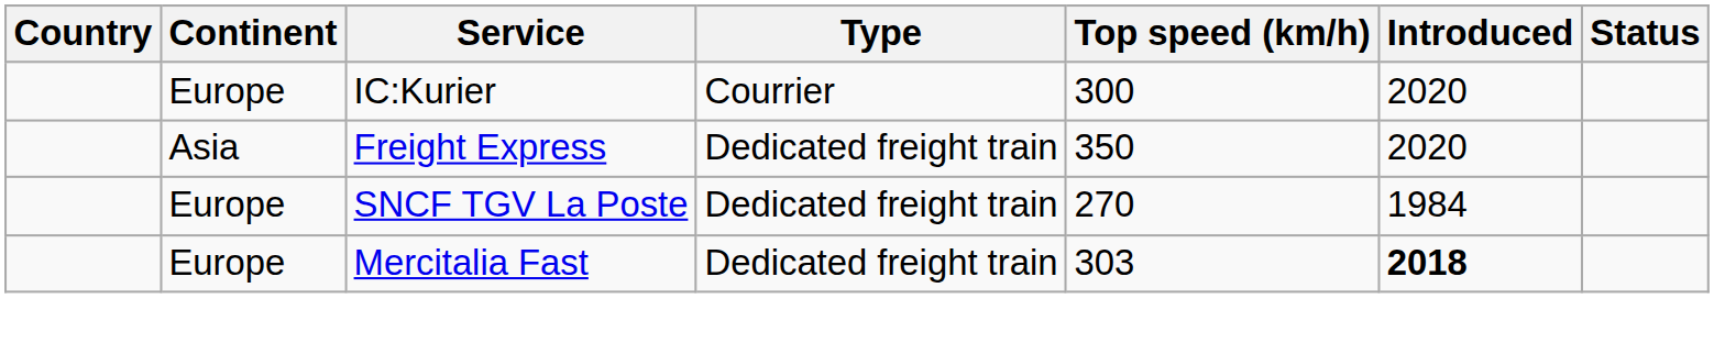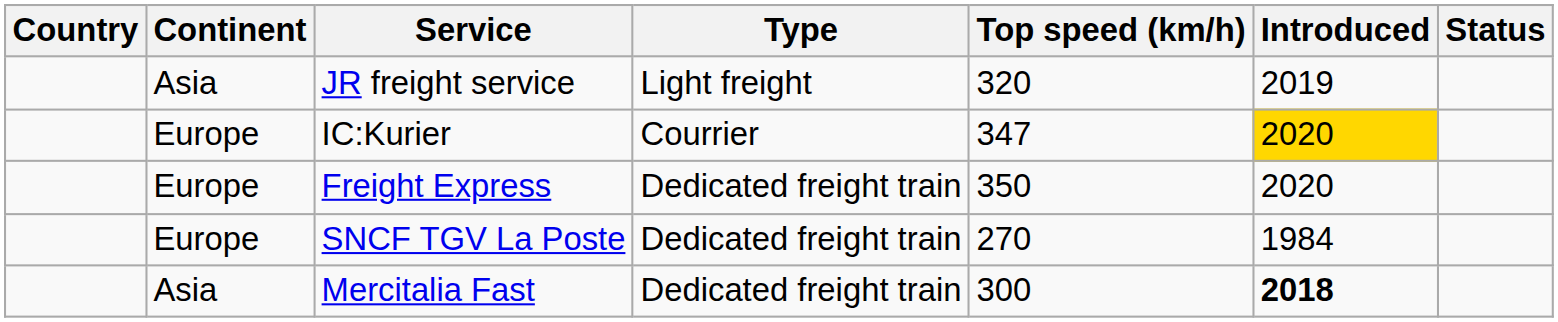+ row: Asia | JR freight service | Light freight | 320 | 2019
IC:Kurier | Top speed (km/h): 300 -> 347
IC:Kurier | Introduced: no background -> gold background
Freight Express | Continent: Asia -> Europe
Mercitalia Fast | Continent: Europe -> Asia
Mercitalia Fast | Top speed (km/h): 303 -> 300
